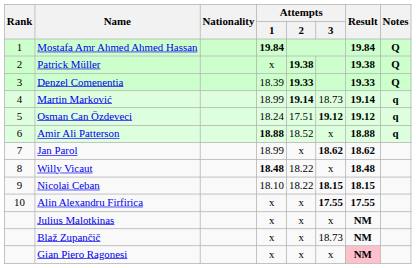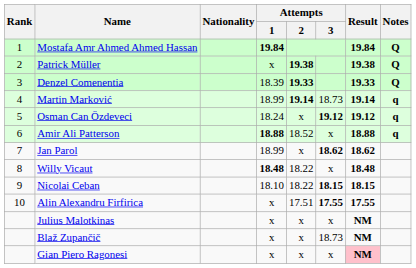Osman Can Özdeveci | Attempts / 2: 17.51 -> x
Alin Alexandru Firfirica | Attempts / 2: x -> 17.51
